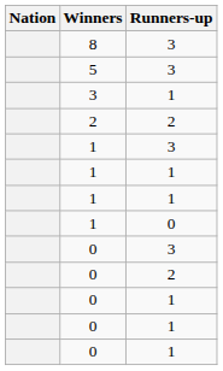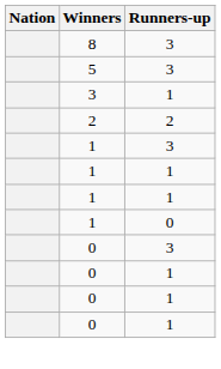- row: 0 | 2
